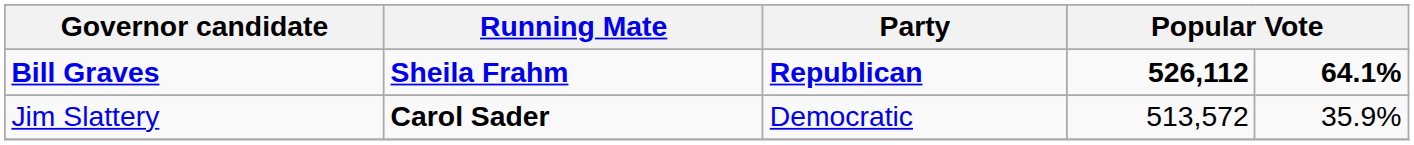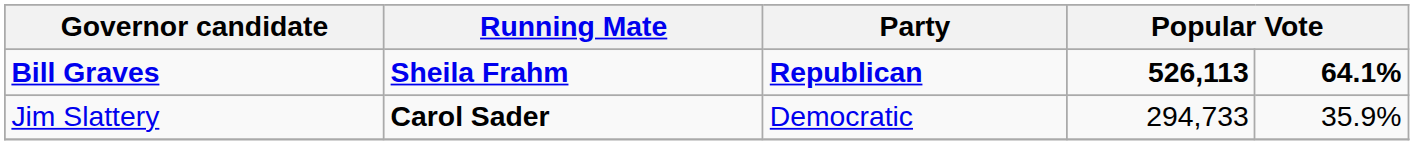Bill Graves | column 4: 526,112 -> 526,113
Jim Slattery | column 4: 513,572 -> 294,733
